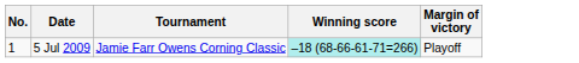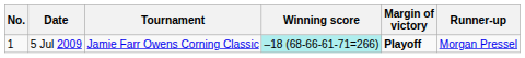+ column: Runner-up | Morgan Pressel
5 Jul 2009 | Margin of victory: normal -> bold
